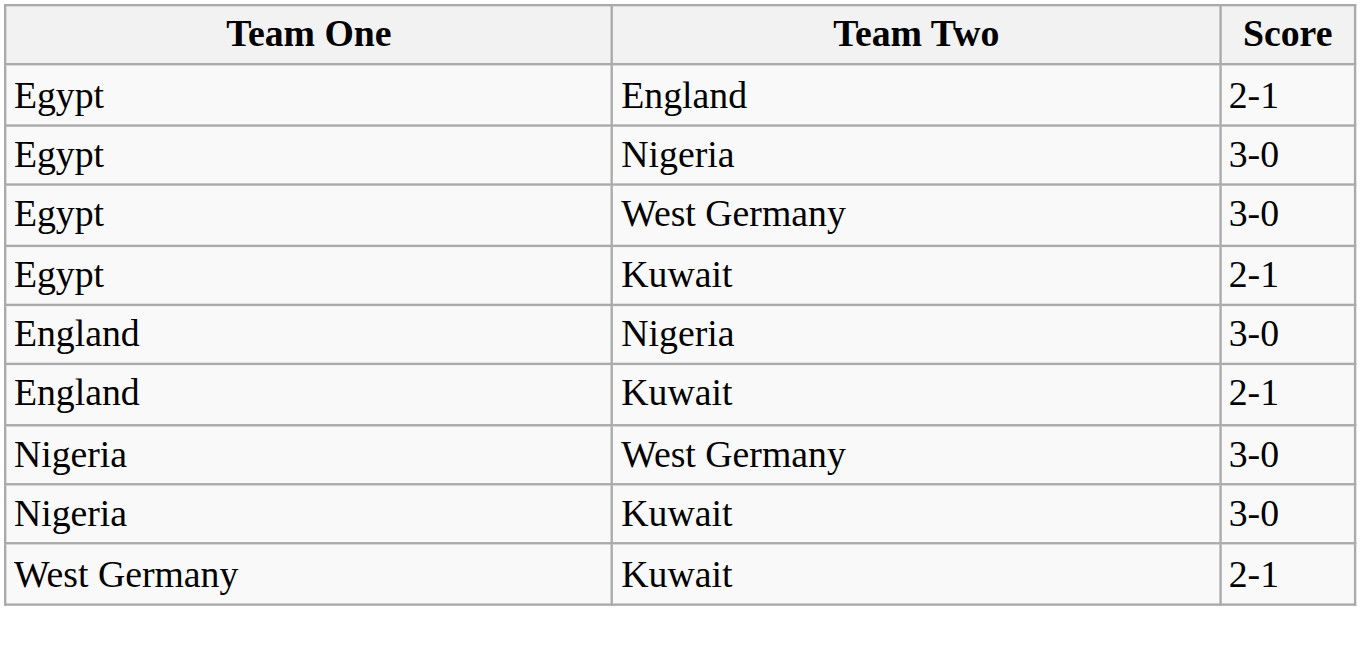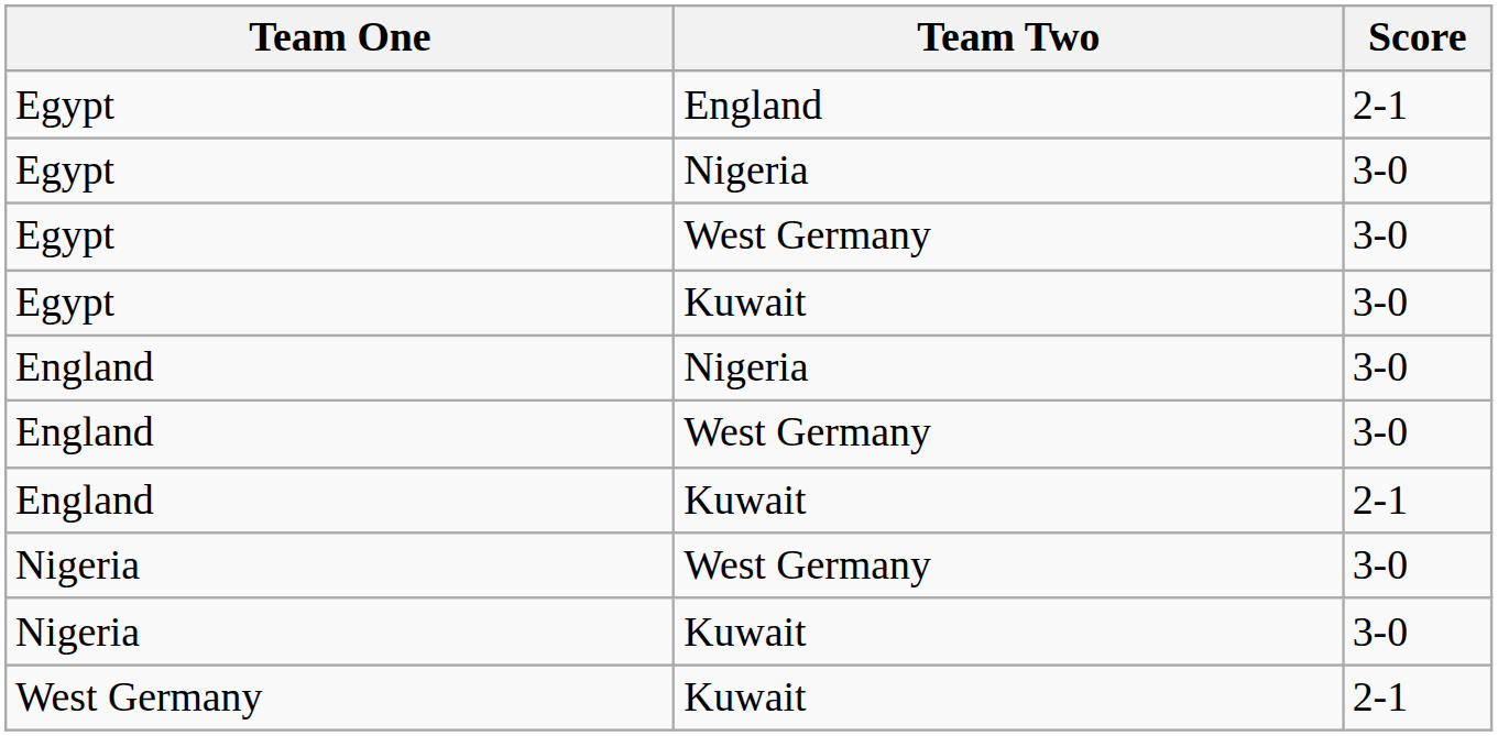Egypt / Kuwait | Score: 2-1 -> 3-0
+ row: England | West Germany | 3-0
